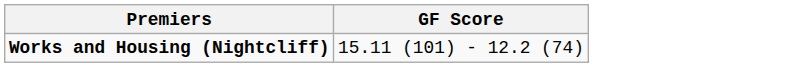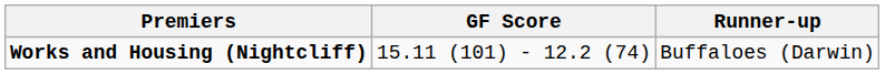+ column: Runner-up | Buffaloes (Darwin)
